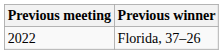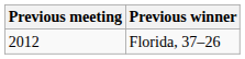Florida, 37–26 | Previous meeting: 2022 -> 2012
